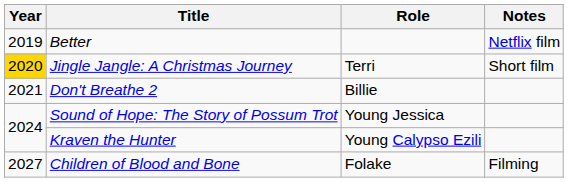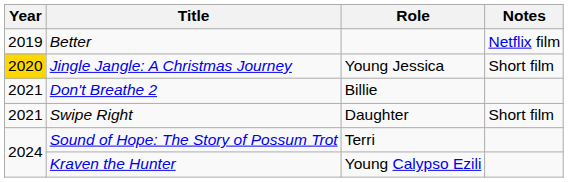Jingle Jangle: A Christmas Journey | Role: Terri -> Young Jessica
+ row: 2021 | Swipe Right | Daughter | Short film
Sound of Hope: The Story of Possum Trot | Role: Young Jessica -> Terri
- row: 2027 | Children of Blood and Bone | Folake | Filming
